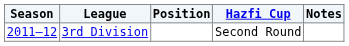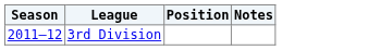- column: Hazfi Cup | Second Round
